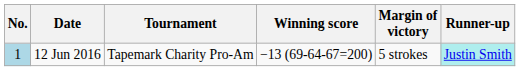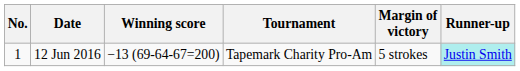columns swapped: Tournament <-> Winning score
12 Jun 2016 | No.: lightblue background -> no background
